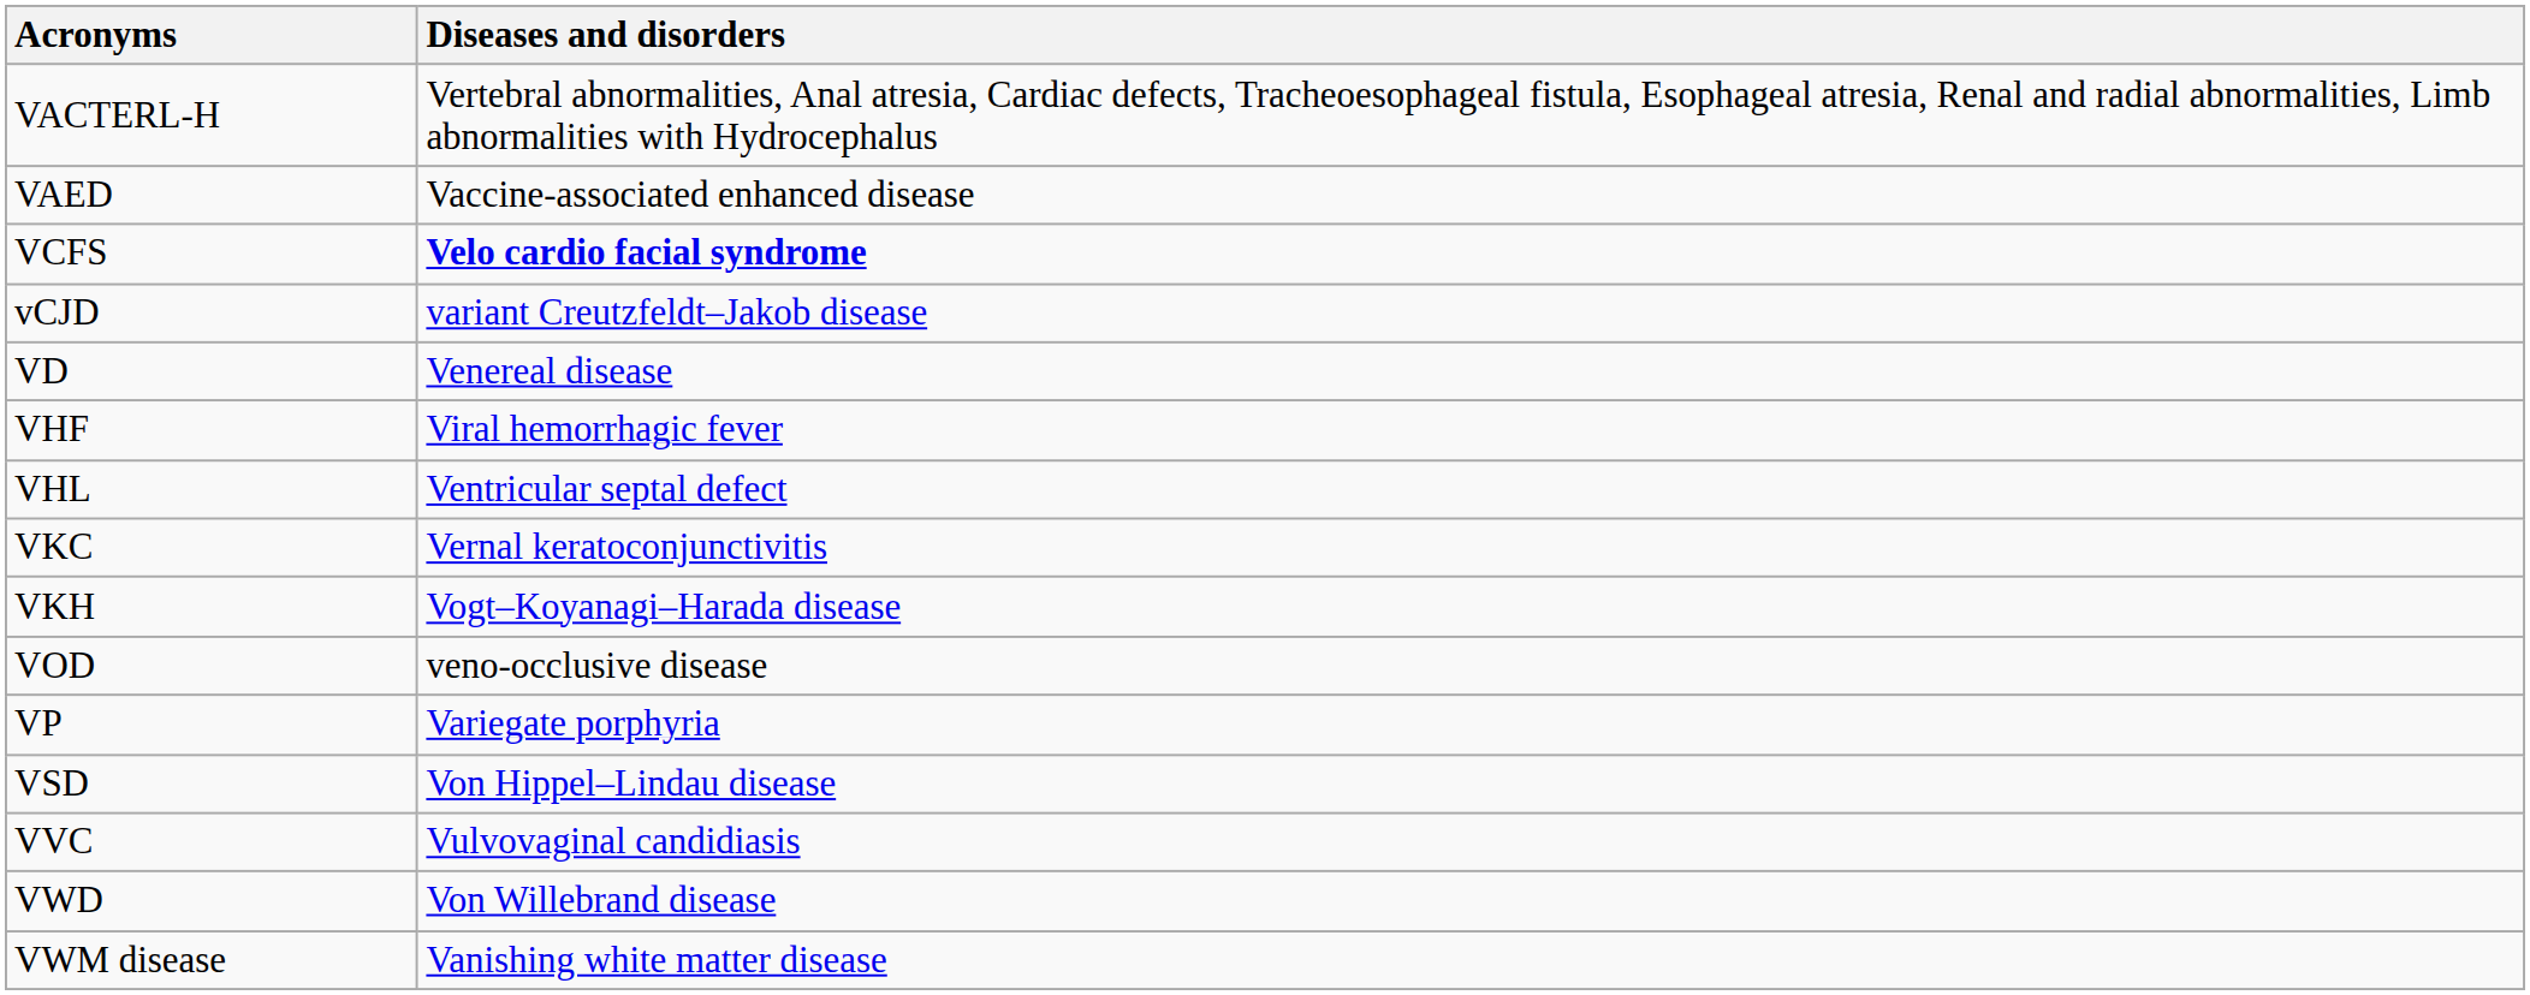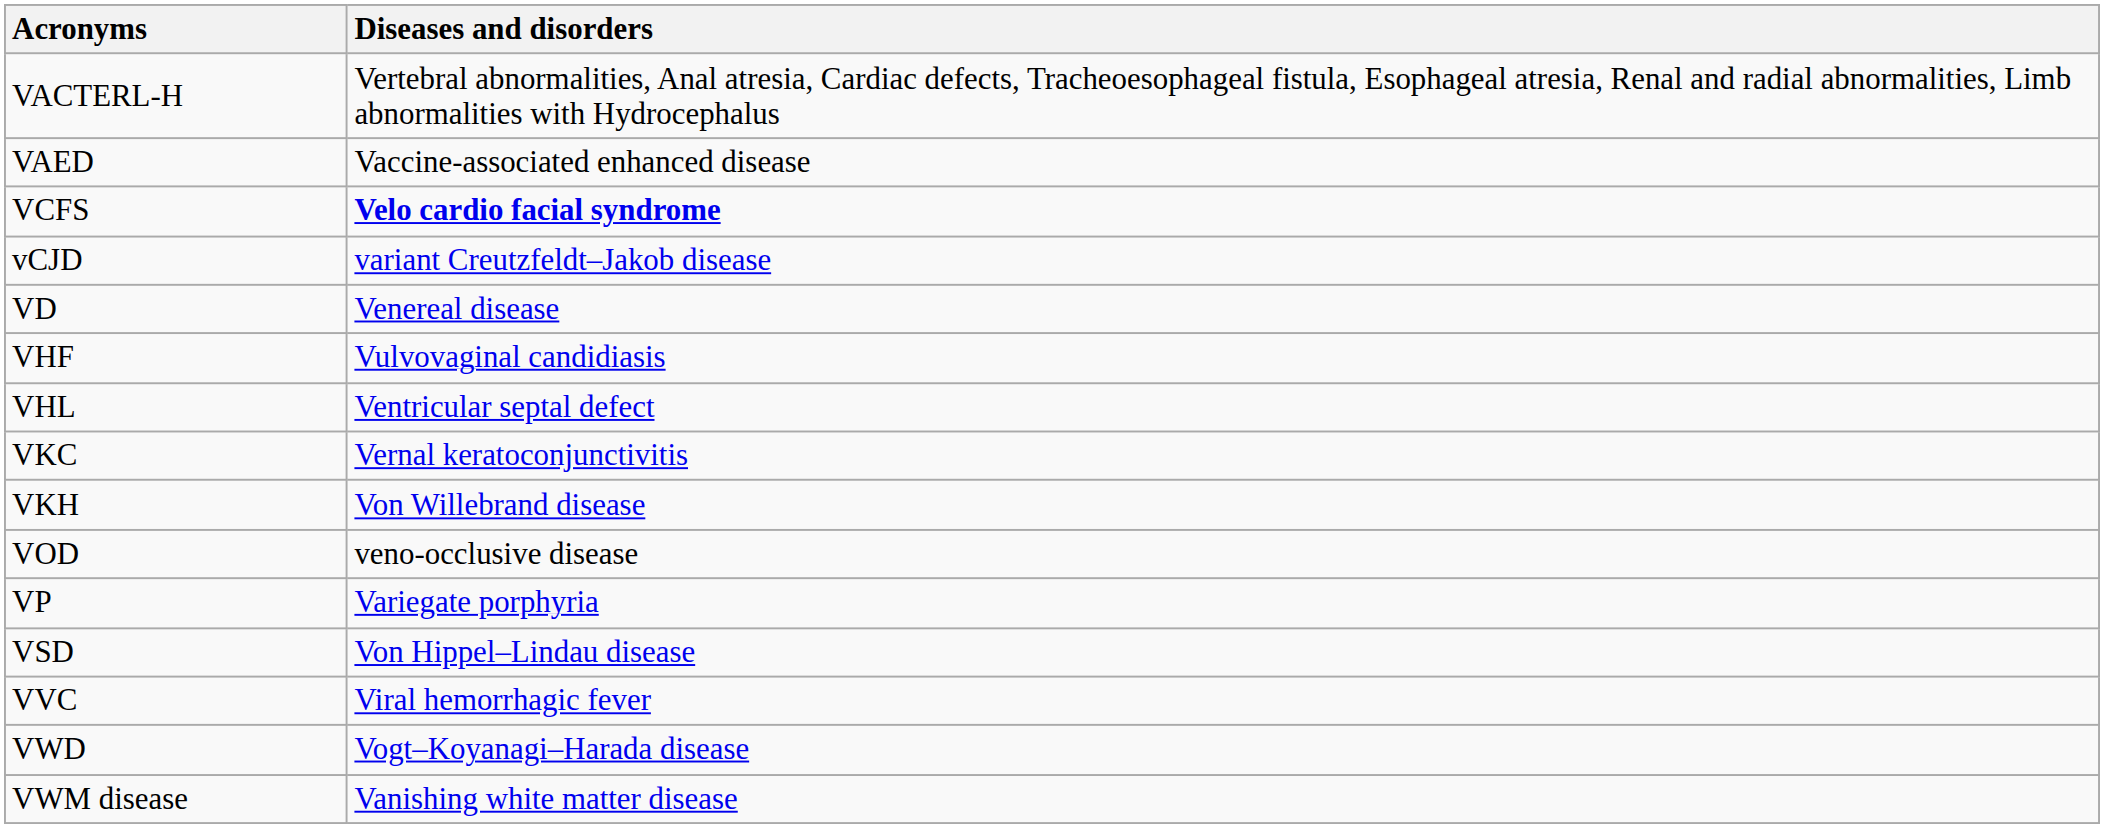VHF | Diseases and disorders: Viral hemorrhagic fever -> Vulvovaginal candidiasis
VKH | Diseases and disorders: Vogt–Koyanagi–Harada disease -> Von Willebrand disease
VVC | Diseases and disorders: Vulvovaginal candidiasis -> Viral hemorrhagic fever
VWD | Diseases and disorders: Von Willebrand disease -> Vogt–Koyanagi–Harada disease
